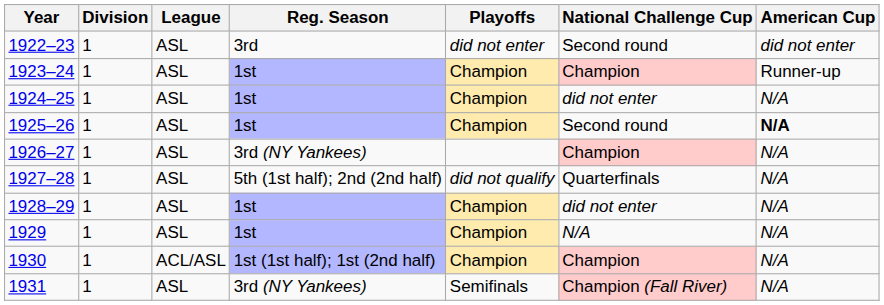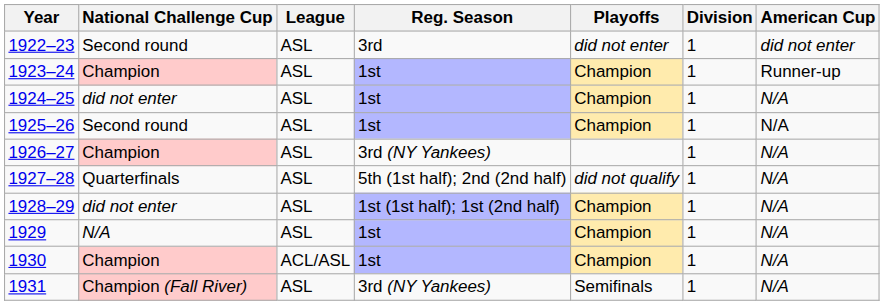columns swapped: Division <-> National Challenge Cup
1925–26 | American Cup: bold -> normal
1928–29 | Reg. Season: 1st -> 1st (1st half); 1st (2nd half)
1930 | Reg. Season: 1st (1st half); 1st (2nd half) -> 1st
